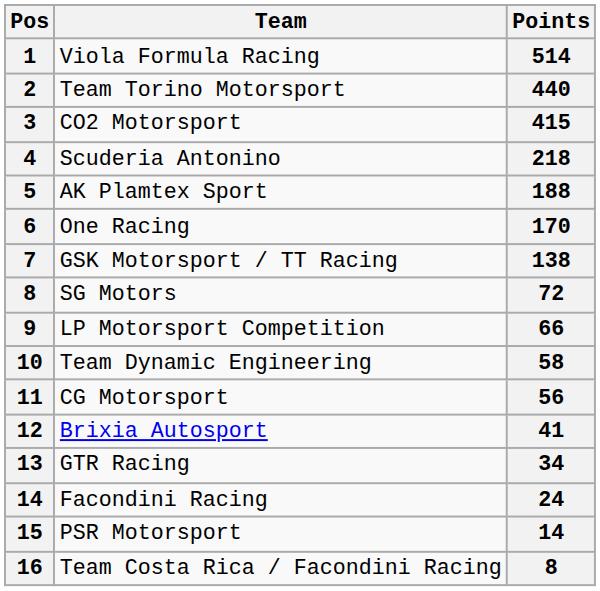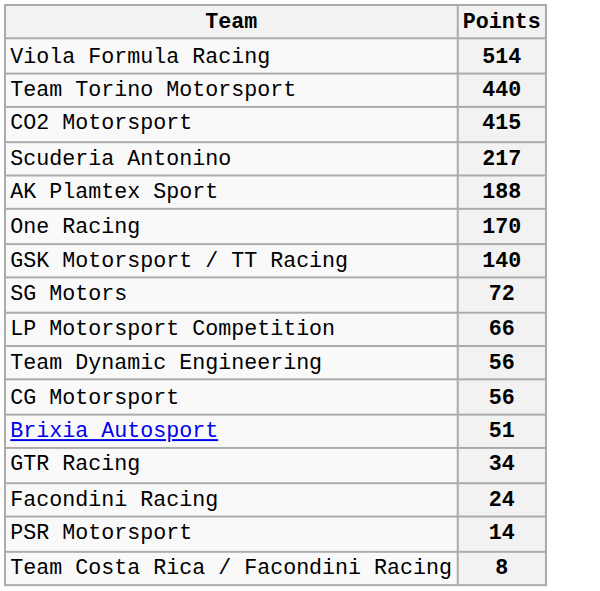- column: Pos | 1 | 2 | 3 | 4 | 5 | 6 | 7 | 8 | 9 | 10 | 11 | 12 | 13 | 14 | 15 | 16
Scuderia Antonino | Points: 218 -> 217
GSK Motorsport / TT Racing | Points: 138 -> 140
Team Dynamic Engineering | Points: 58 -> 56
Brixia Autosport | Points: 41 -> 51
